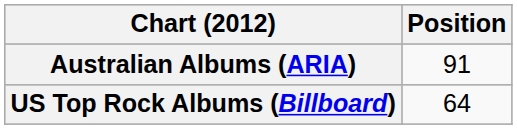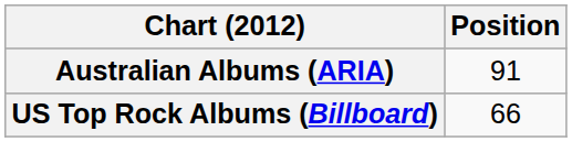US Top Rock Albums (Billboard) | Position: 64 -> 66
